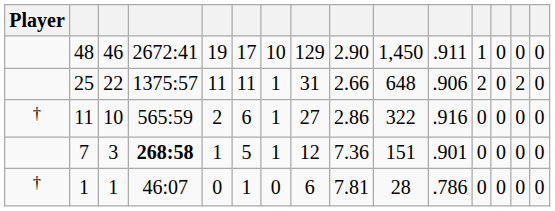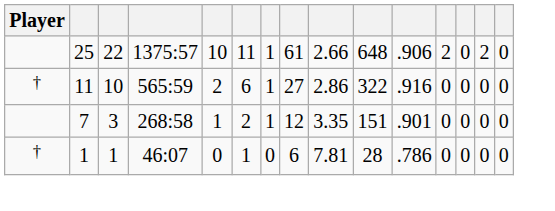- row: 48 | 46 | 2672:41 | 19 | 17 | 10 | 129 | 2.90 | 1,450 | .911 | 1 | 0 | 0 | 0
25 | column 5: 11 -> 10
25 | column 8: 31 -> 61
7 | column 4: bold -> normal
7 | column 6: 5 -> 2
7 | column 9: 7.36 -> 3.35
